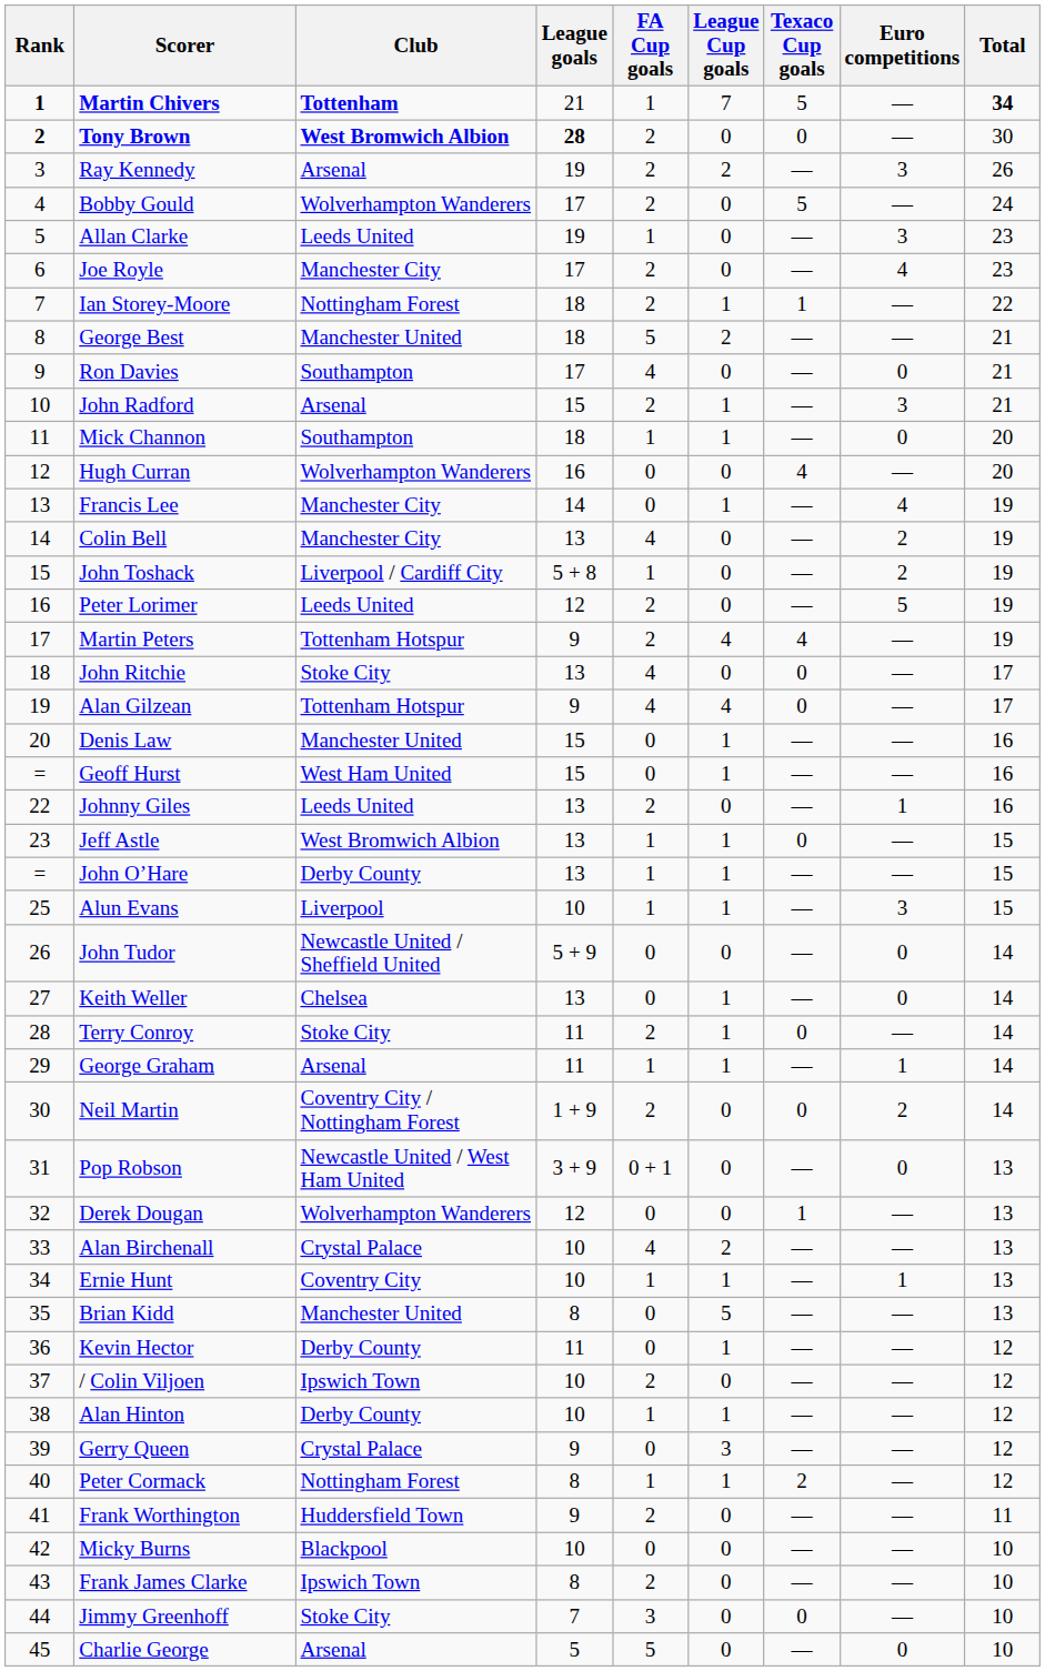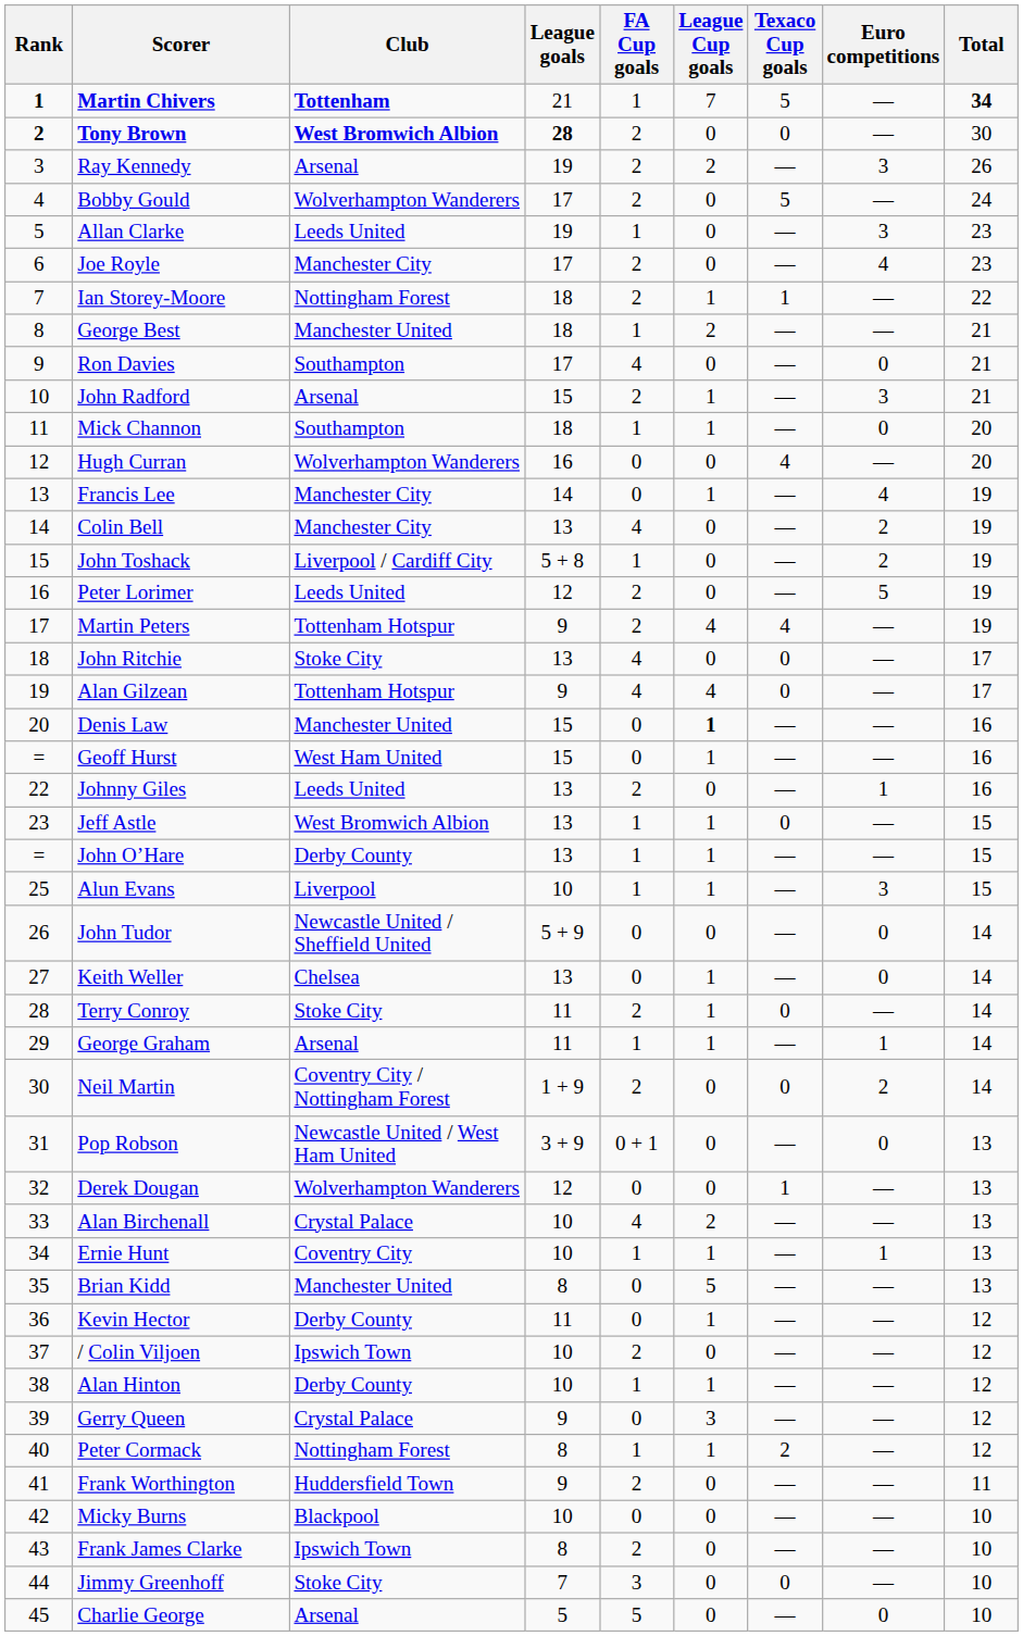George Best | FA Cup goals: 5 -> 1
Denis Law | League Cup goals: normal -> bold
